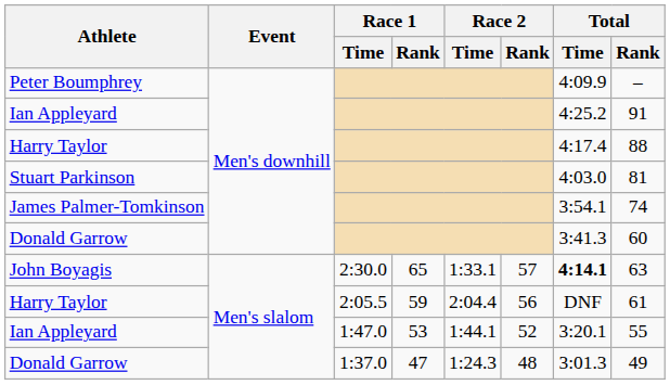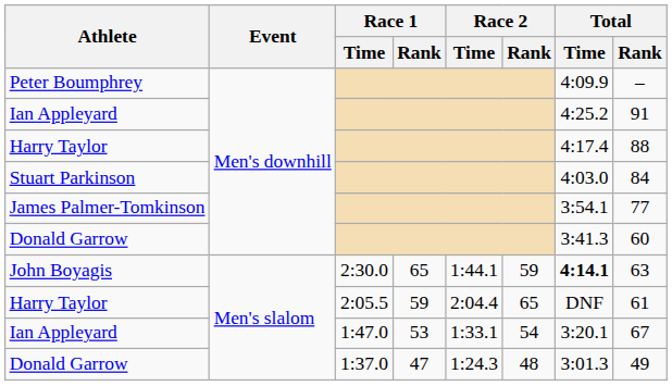Stuart Parkinson | Total / Rank: 81 -> 84
James Palmer-Tomkinson | Total / Rank: 74 -> 77
John Boyagis | Race 2 / Time: 1:33.1 -> 1:44.1
John Boyagis | Race 2 / Rank: 57 -> 59
Harry Taylor / 2:05.5 | Race 2 / Rank: 56 -> 65
Ian Appleyard / 1:47.0 | Race 2 / Time: 1:44.1 -> 1:33.1
Ian Appleyard / 1:47.0 | Race 2 / Rank: 52 -> 54
Ian Appleyard / 1:47.0 | Total / Rank: 55 -> 67
